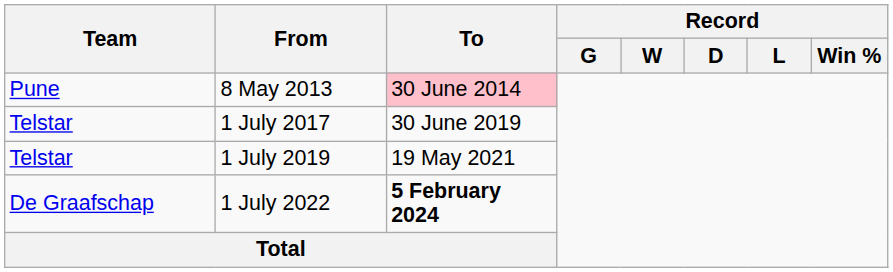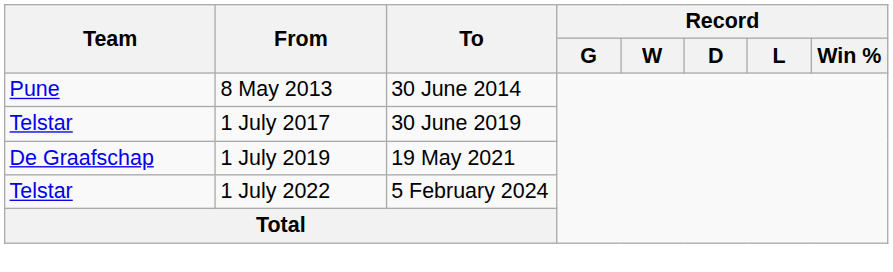8 May 2013 | To: pink background -> no background
1 July 2019 | Team: Telstar -> De Graafschap
1 July 2022 | Team: De Graafschap -> Telstar
1 July 2022 | To: bold -> normal
